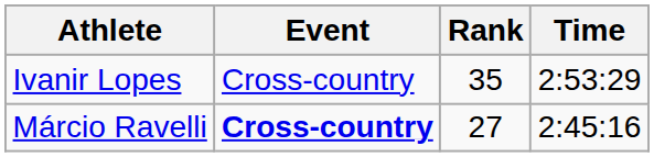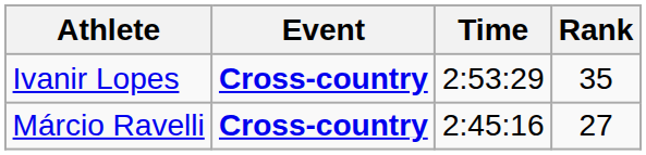columns swapped: Time <-> Rank
Ivanir Lopes | Event: normal -> bold
